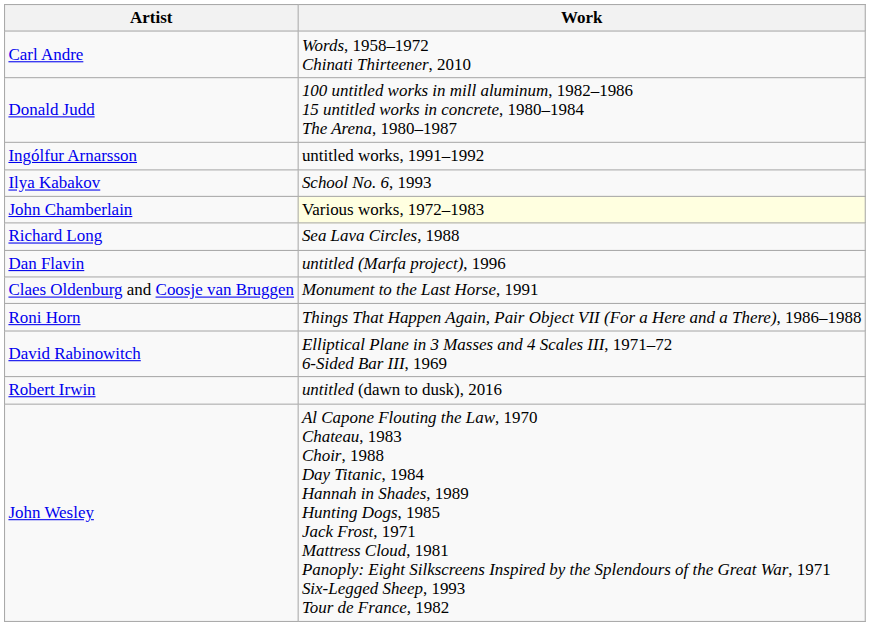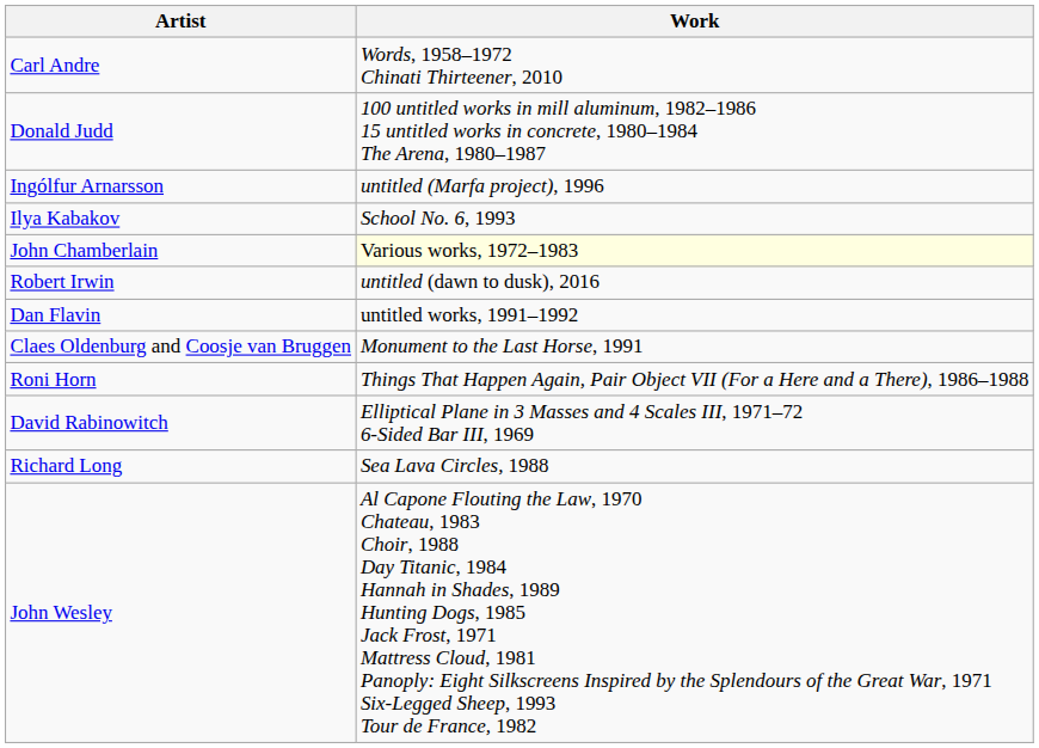Ingólfur Arnarsson | Work: untitled works, 1991–1992 -> untitled (Marfa project), 1996
rows swapped: Richard Long <-> Robert Irwin
Dan Flavin | Work: untitled (Marfa project), 1996 -> untitled works, 1991–1992
